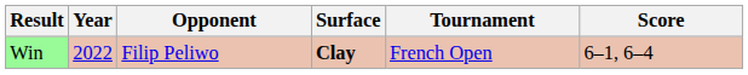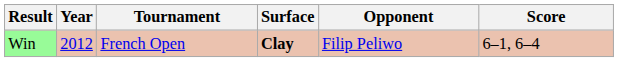columns swapped: Tournament <-> Opponent
Win | Year: 2022 -> 2012
